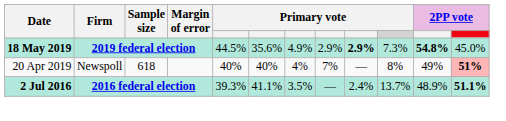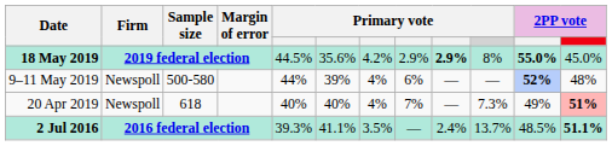18 May 2019 | column 7: 4.9% -> 4.2%
18 May 2019 | column 10: 7.3% -> 8%
18 May 2019 | column 11: 54.8% -> 55.0%
+ row: 9–11 May 2019 | Newspoll | 500-580 | 44% | 39% | 4% | 6% | — | — | 52% | 48%
20 Apr 2019 | column 10: 8% -> 7.3%
2 Jul 2016 | column 11: 48.9% -> 48.5%
